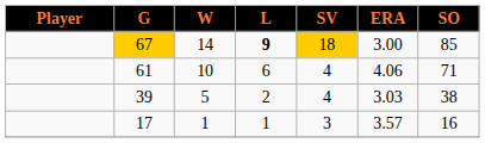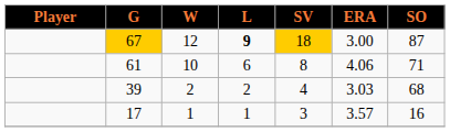67 | W: 14 -> 12
67 | SO: 85 -> 87
61 | SV: 4 -> 8
39 | W: 5 -> 2
39 | SO: 38 -> 68
